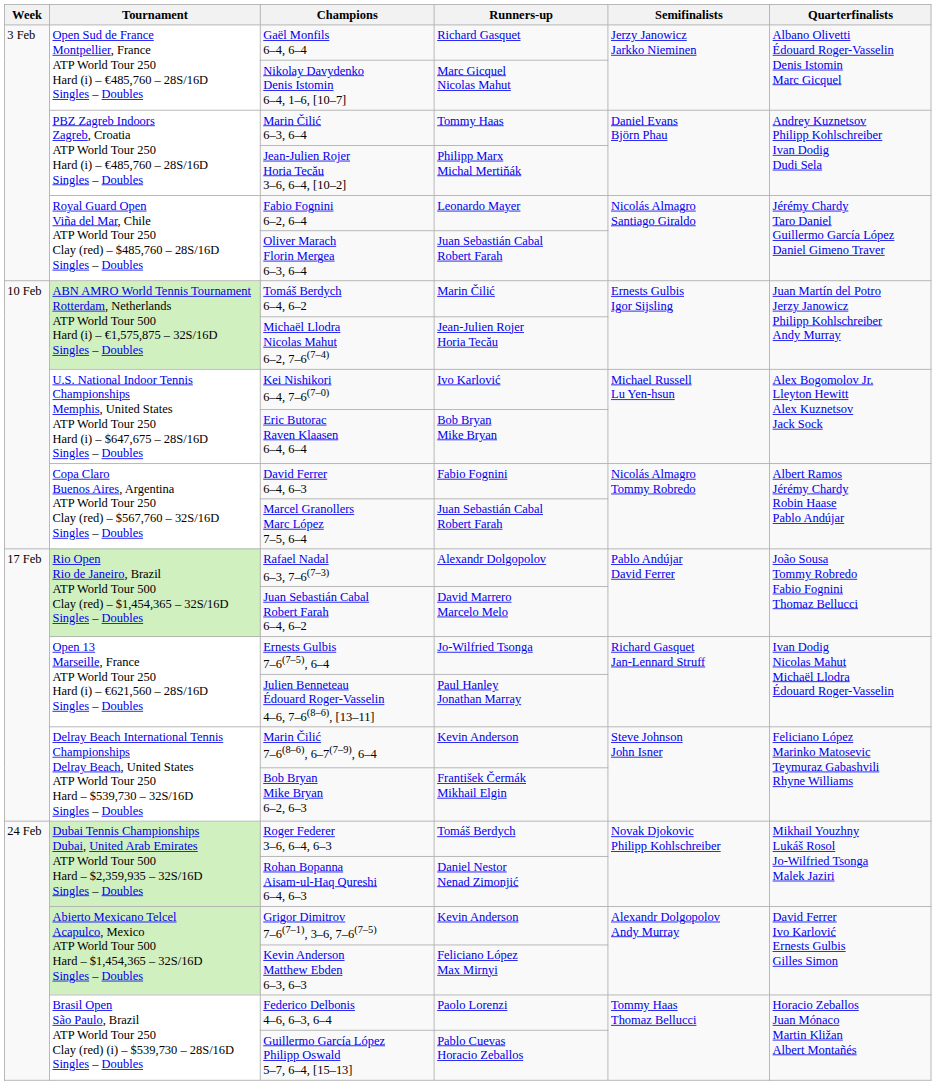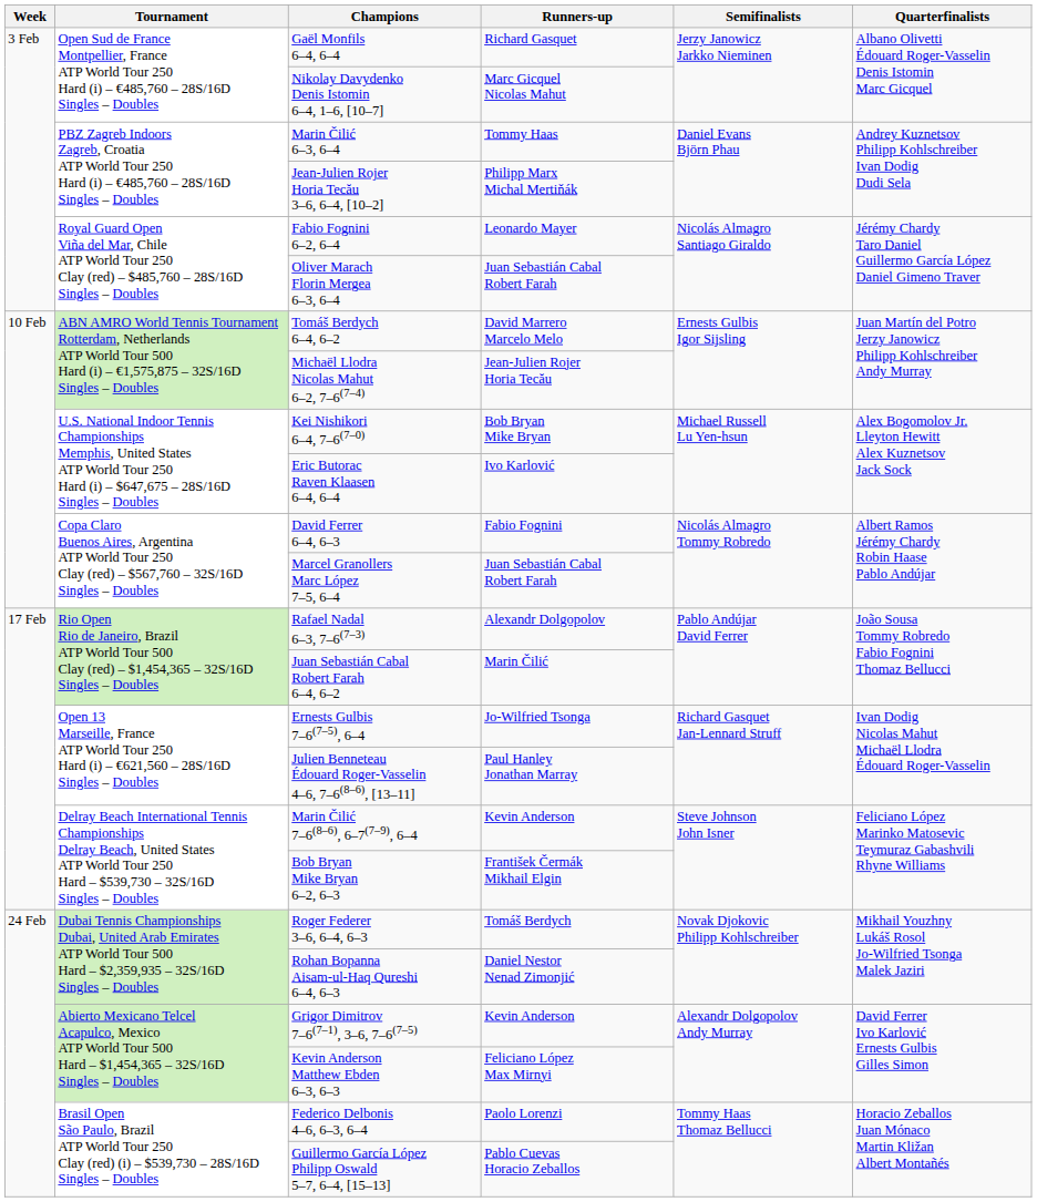Tomáš Berdych 6–4, 6–2 | Runners-up: Marin Čilić -> David Marrero Marcelo Melo
Kei Nishikori 6–4, 7–6(7–0) | Runners-up: Ivo Karlović -> Bob Bryan Mike Bryan
Eric Butorac Raven Klaasen 6–4, 6–4 | Runners-up: Bob Bryan Mike Bryan -> Ivo Karlović
Juan Sebastián Cabal Robert Farah 6–4, 6–2 | Runners-up: David Marrero Marcelo Melo -> Marin Čilić
